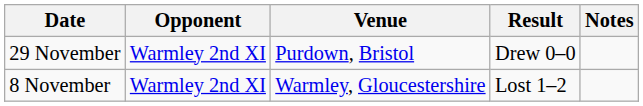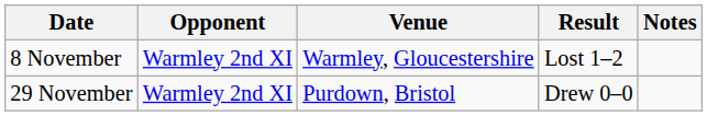rows swapped: 8 November <-> 29 November
